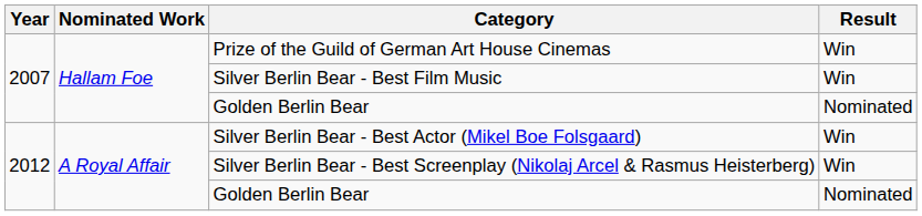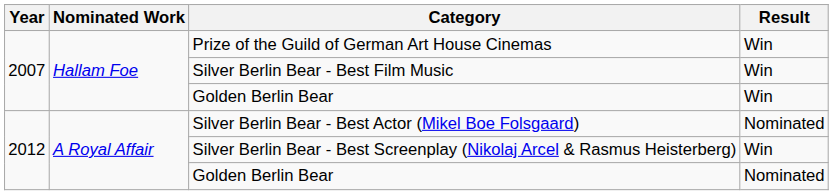2007 / Golden Berlin Bear | Result: Nominated -> Win
Silver Berlin Bear - Best Actor (Mikel Boe Folsgaard) | Result: Win -> Nominated
